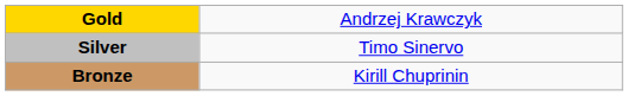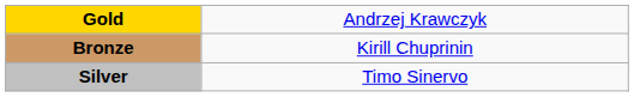rows swapped: Silver <-> Bronze
